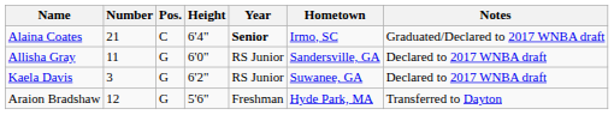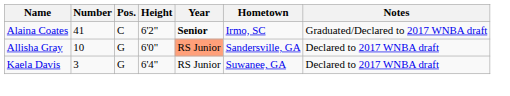Alaina Coates | Number: 21 -> 41
Alaina Coates | Height: 6'4" -> 6'2"
Allisha Gray | Number: 11 -> 10
Allisha Gray | Year: no background -> lightsalmon background
Kaela Davis | Height: 6'2" -> 6'4"
- row: Araion Bradshaw | 12 | G | 5'6" | Freshman | Hyde Park, MA | Transferred to Dayton
